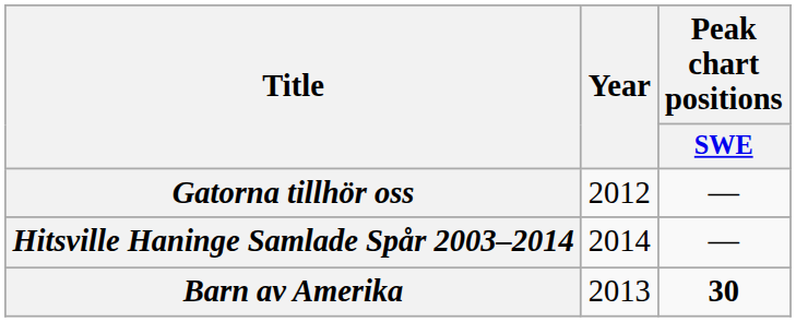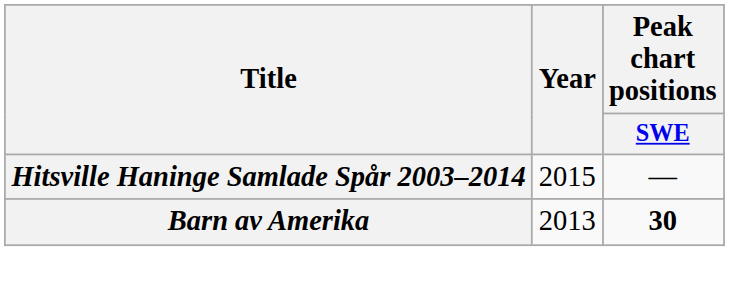- row: Gatorna tillhör oss | 2012 | —
Hitsville Haninge Samlade Spår 2003–2014 | Year: 2014 -> 2015
